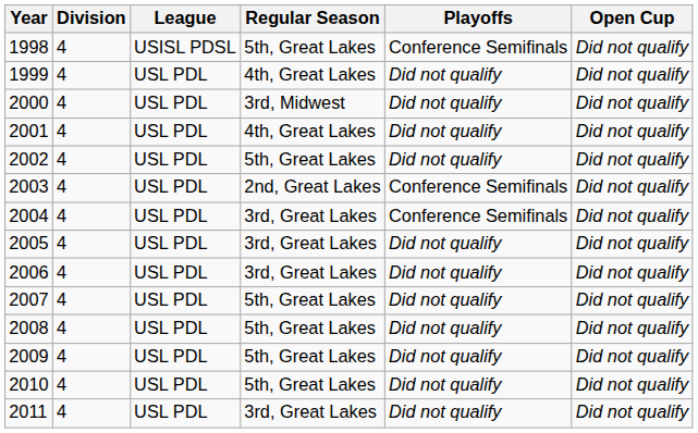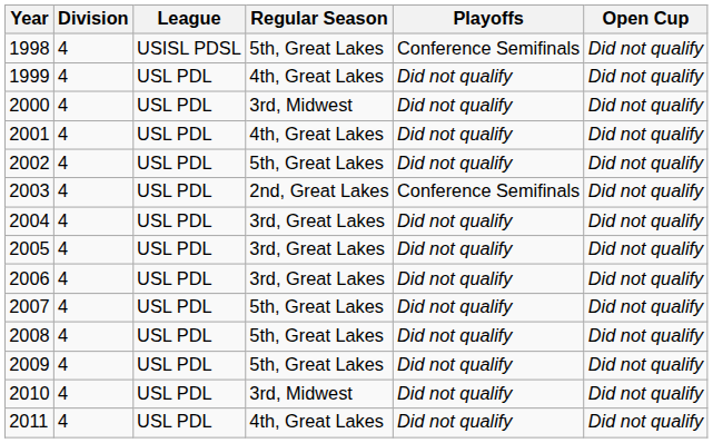2004 | Playoffs: Conference Semifinals -> Did not qualify
2010 | Regular Season: 5th, Great Lakes -> 3rd, Midwest
2011 | Regular Season: 3rd, Great Lakes -> 4th, Great Lakes
